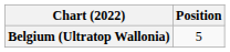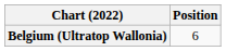Belgium (Ultratop Wallonia) | Position: 5 -> 6
